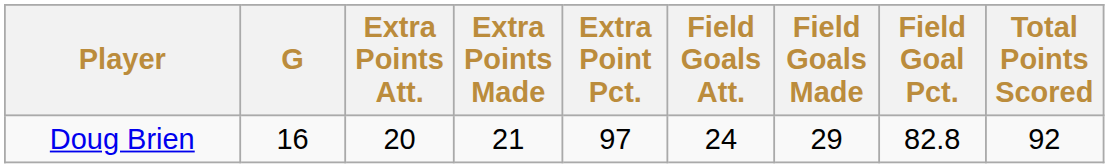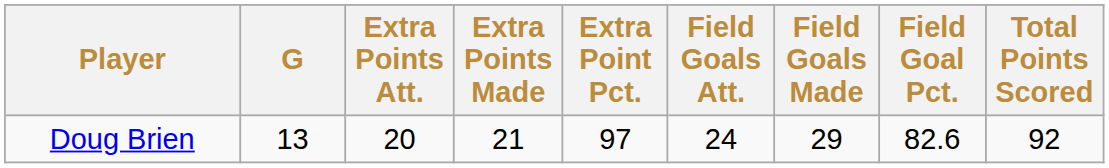Doug Brien | G: 16 -> 13
Doug Brien | Field Goal Pct.: 82.8 -> 82.6
